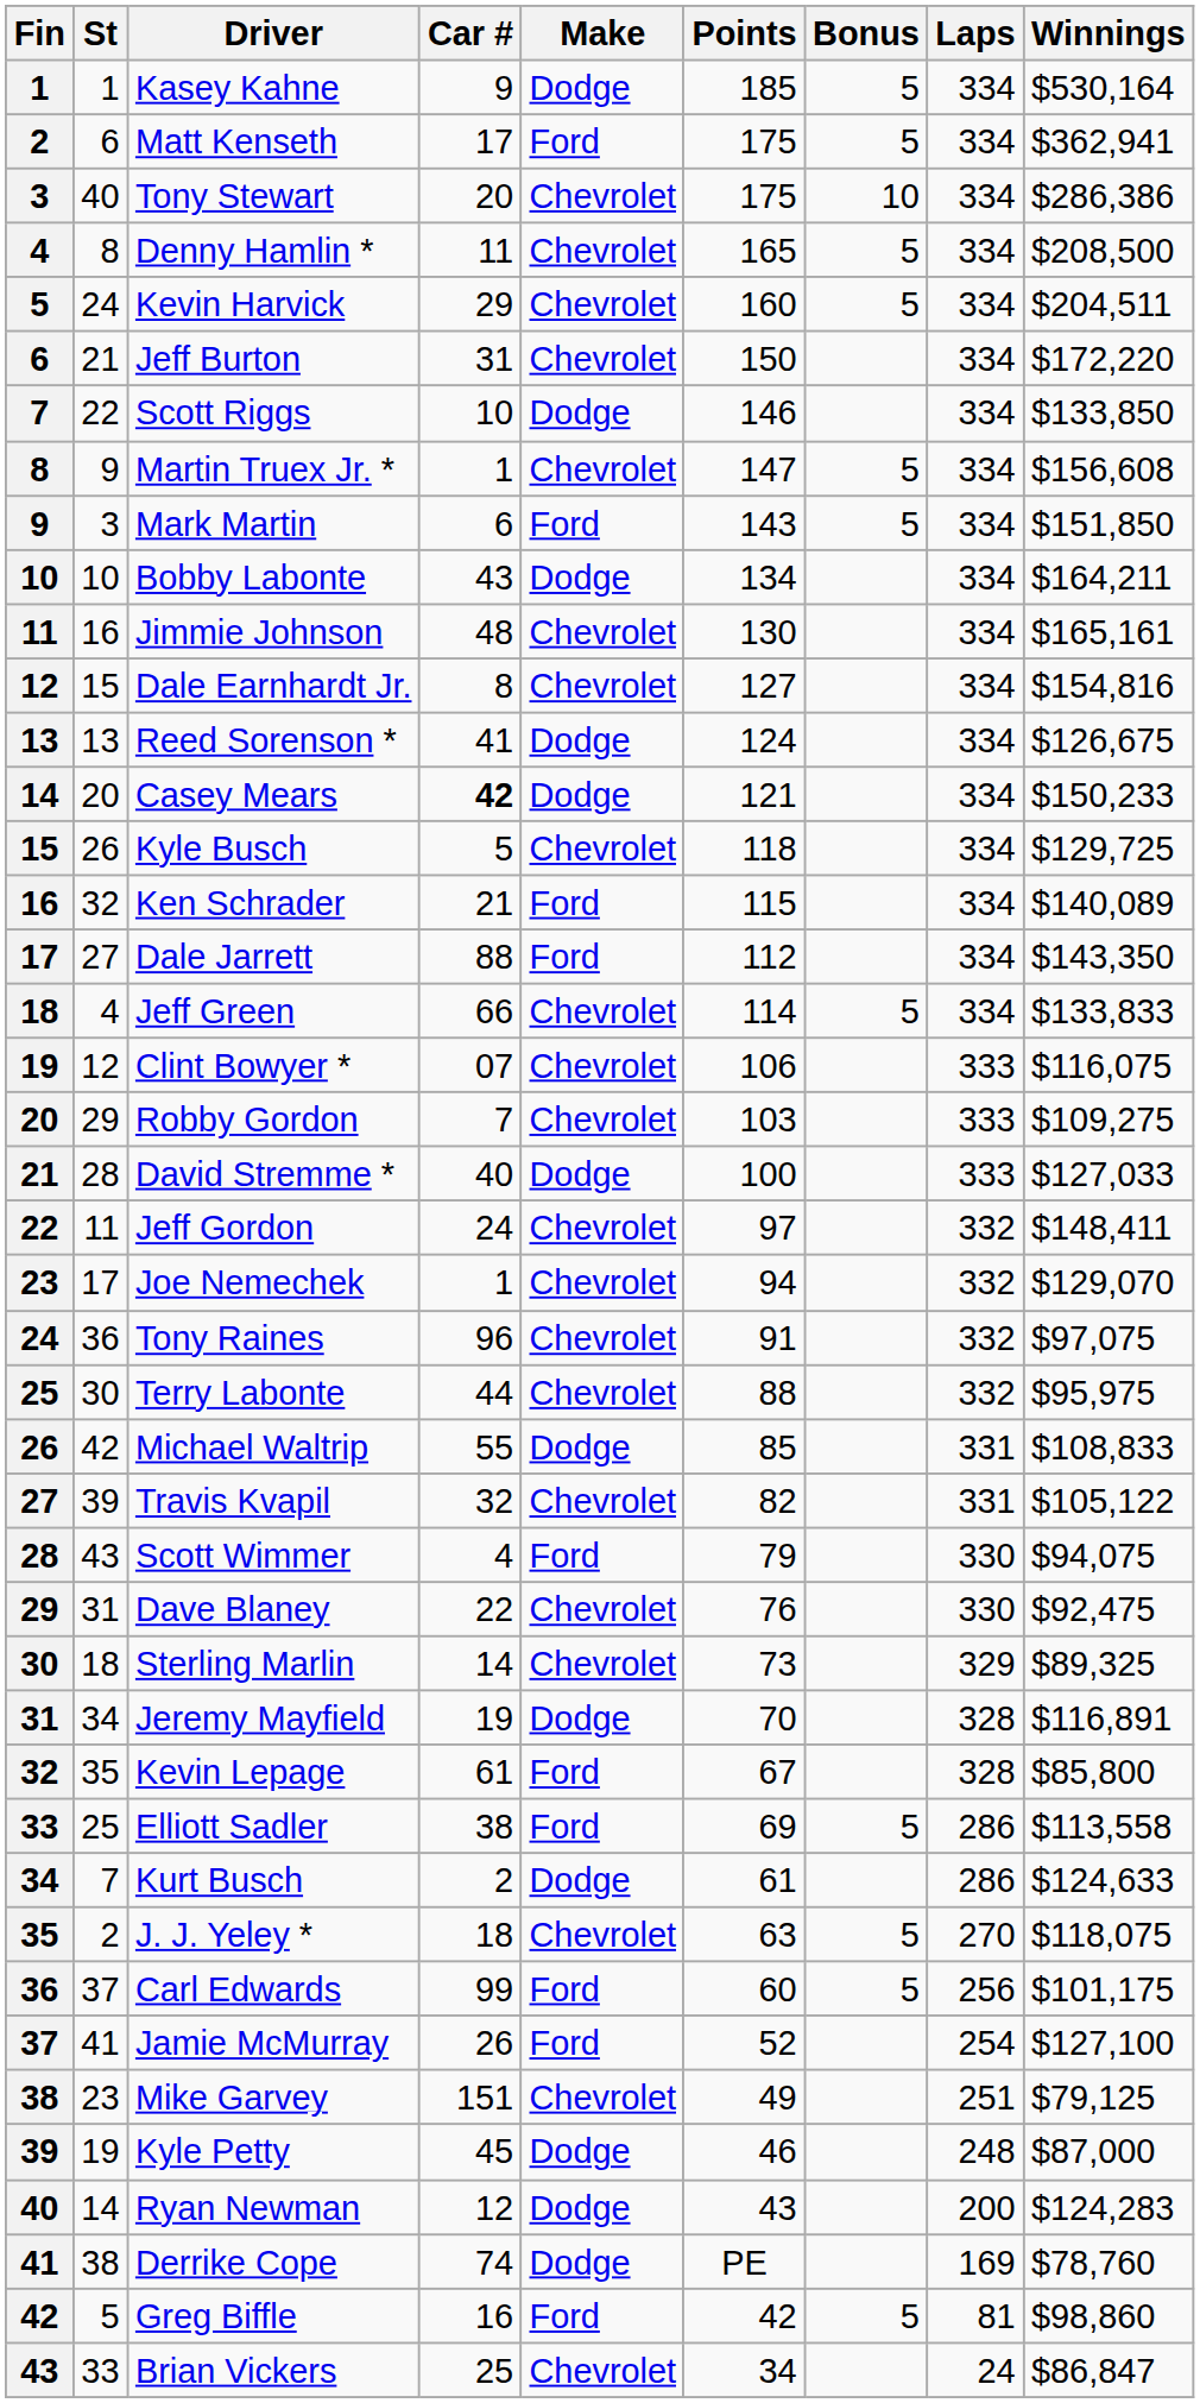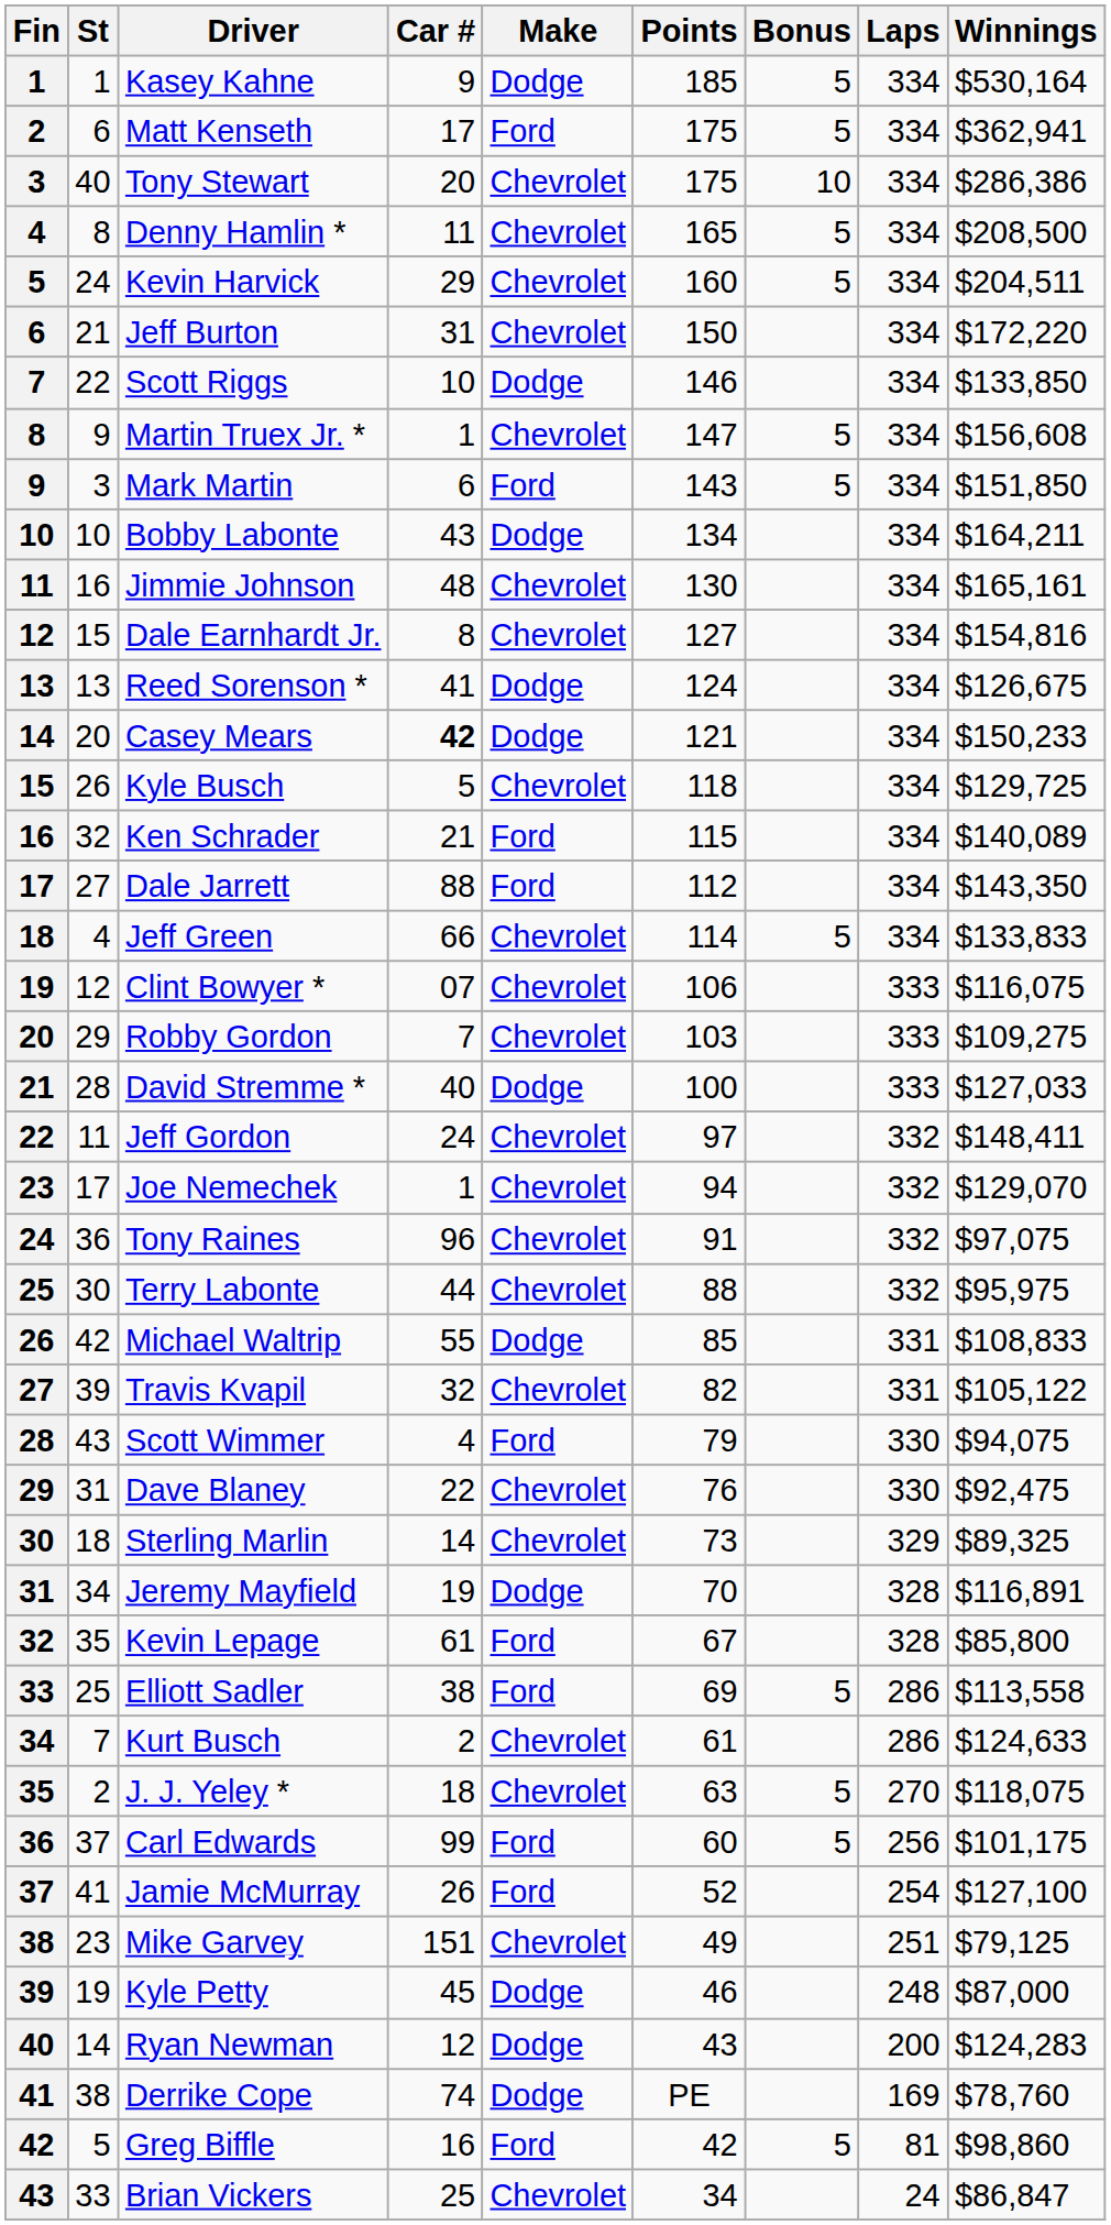Kurt Busch | Make: Dodge -> Chevrolet
